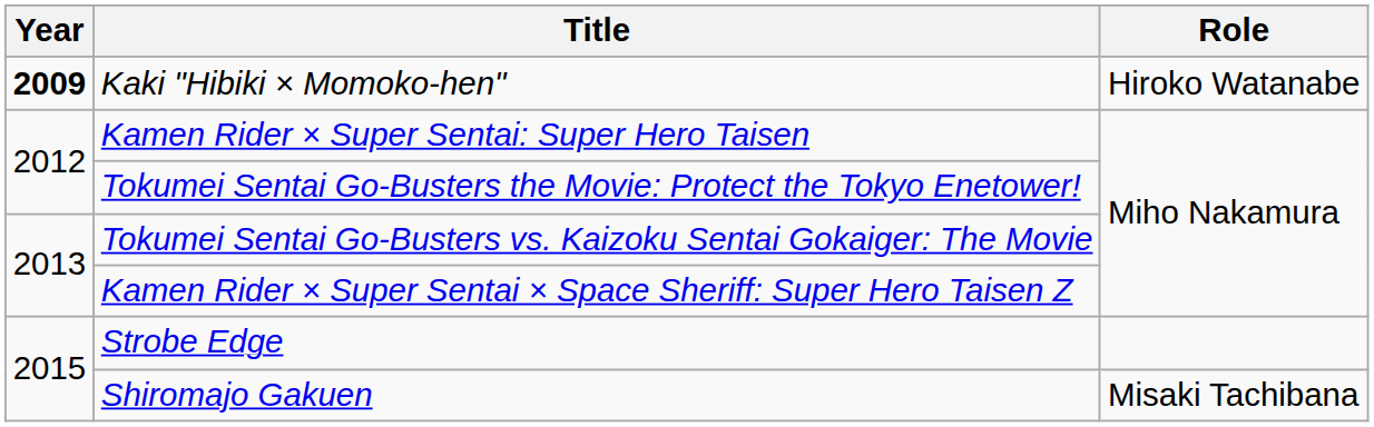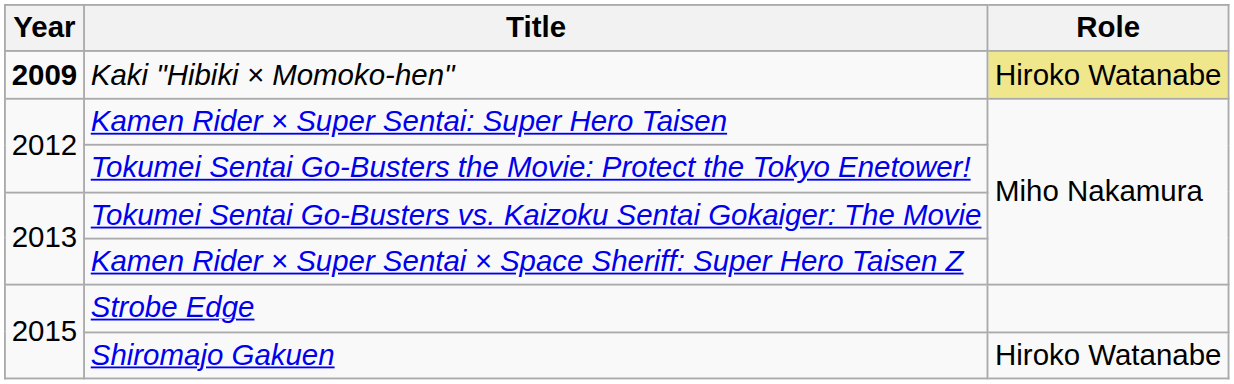Kaki "Hibiki × Momoko-hen" | Role: no background -> khaki background
Shiromajo Gakuen | Role: Misaki Tachibana -> Hiroko Watanabe
